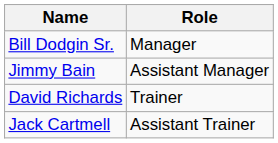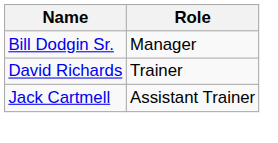- row: Jimmy Bain | Assistant Manager
